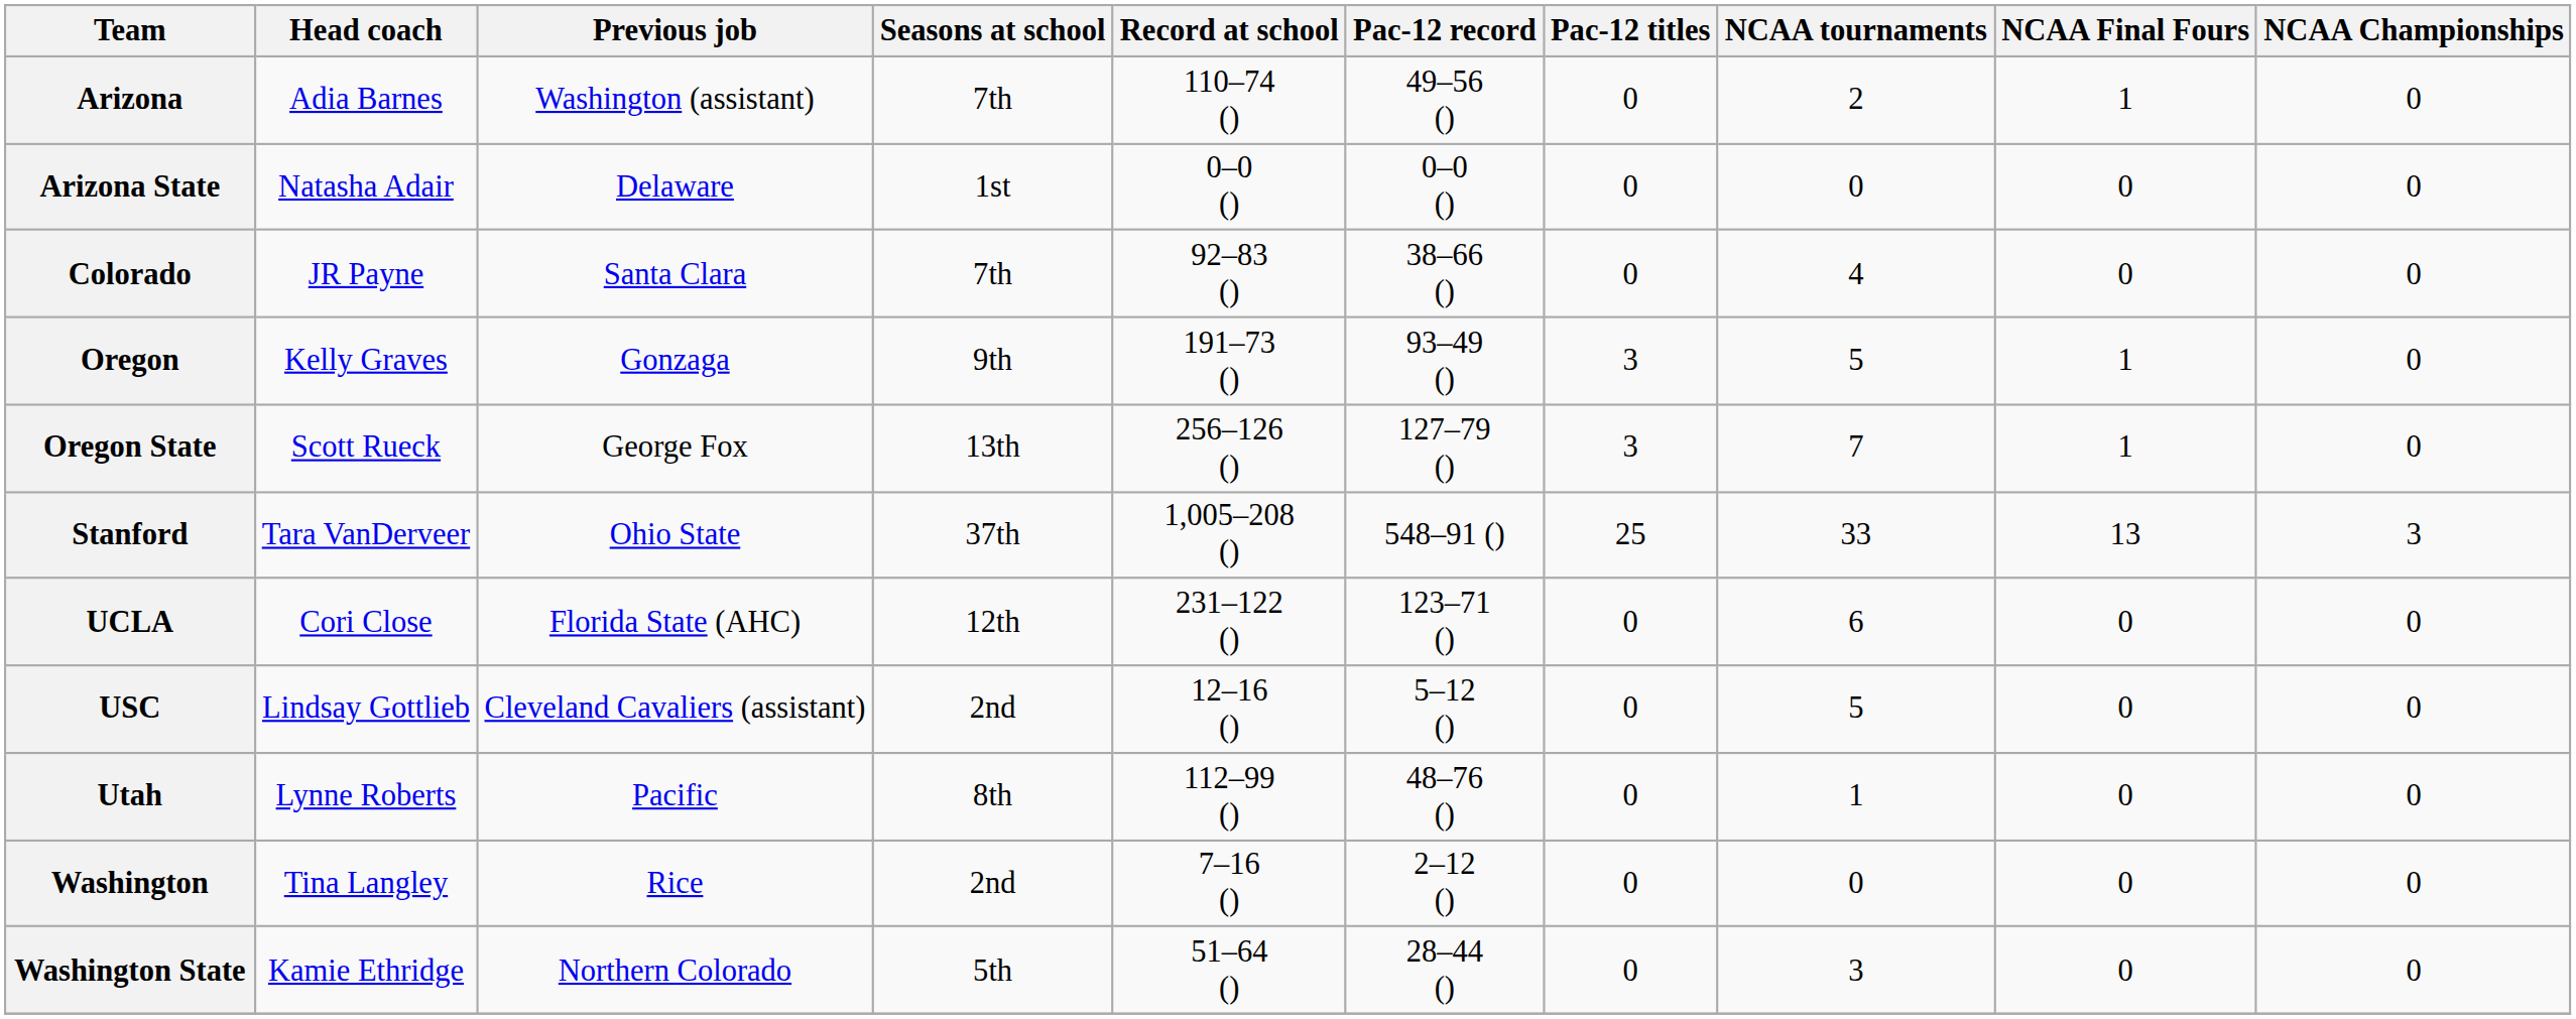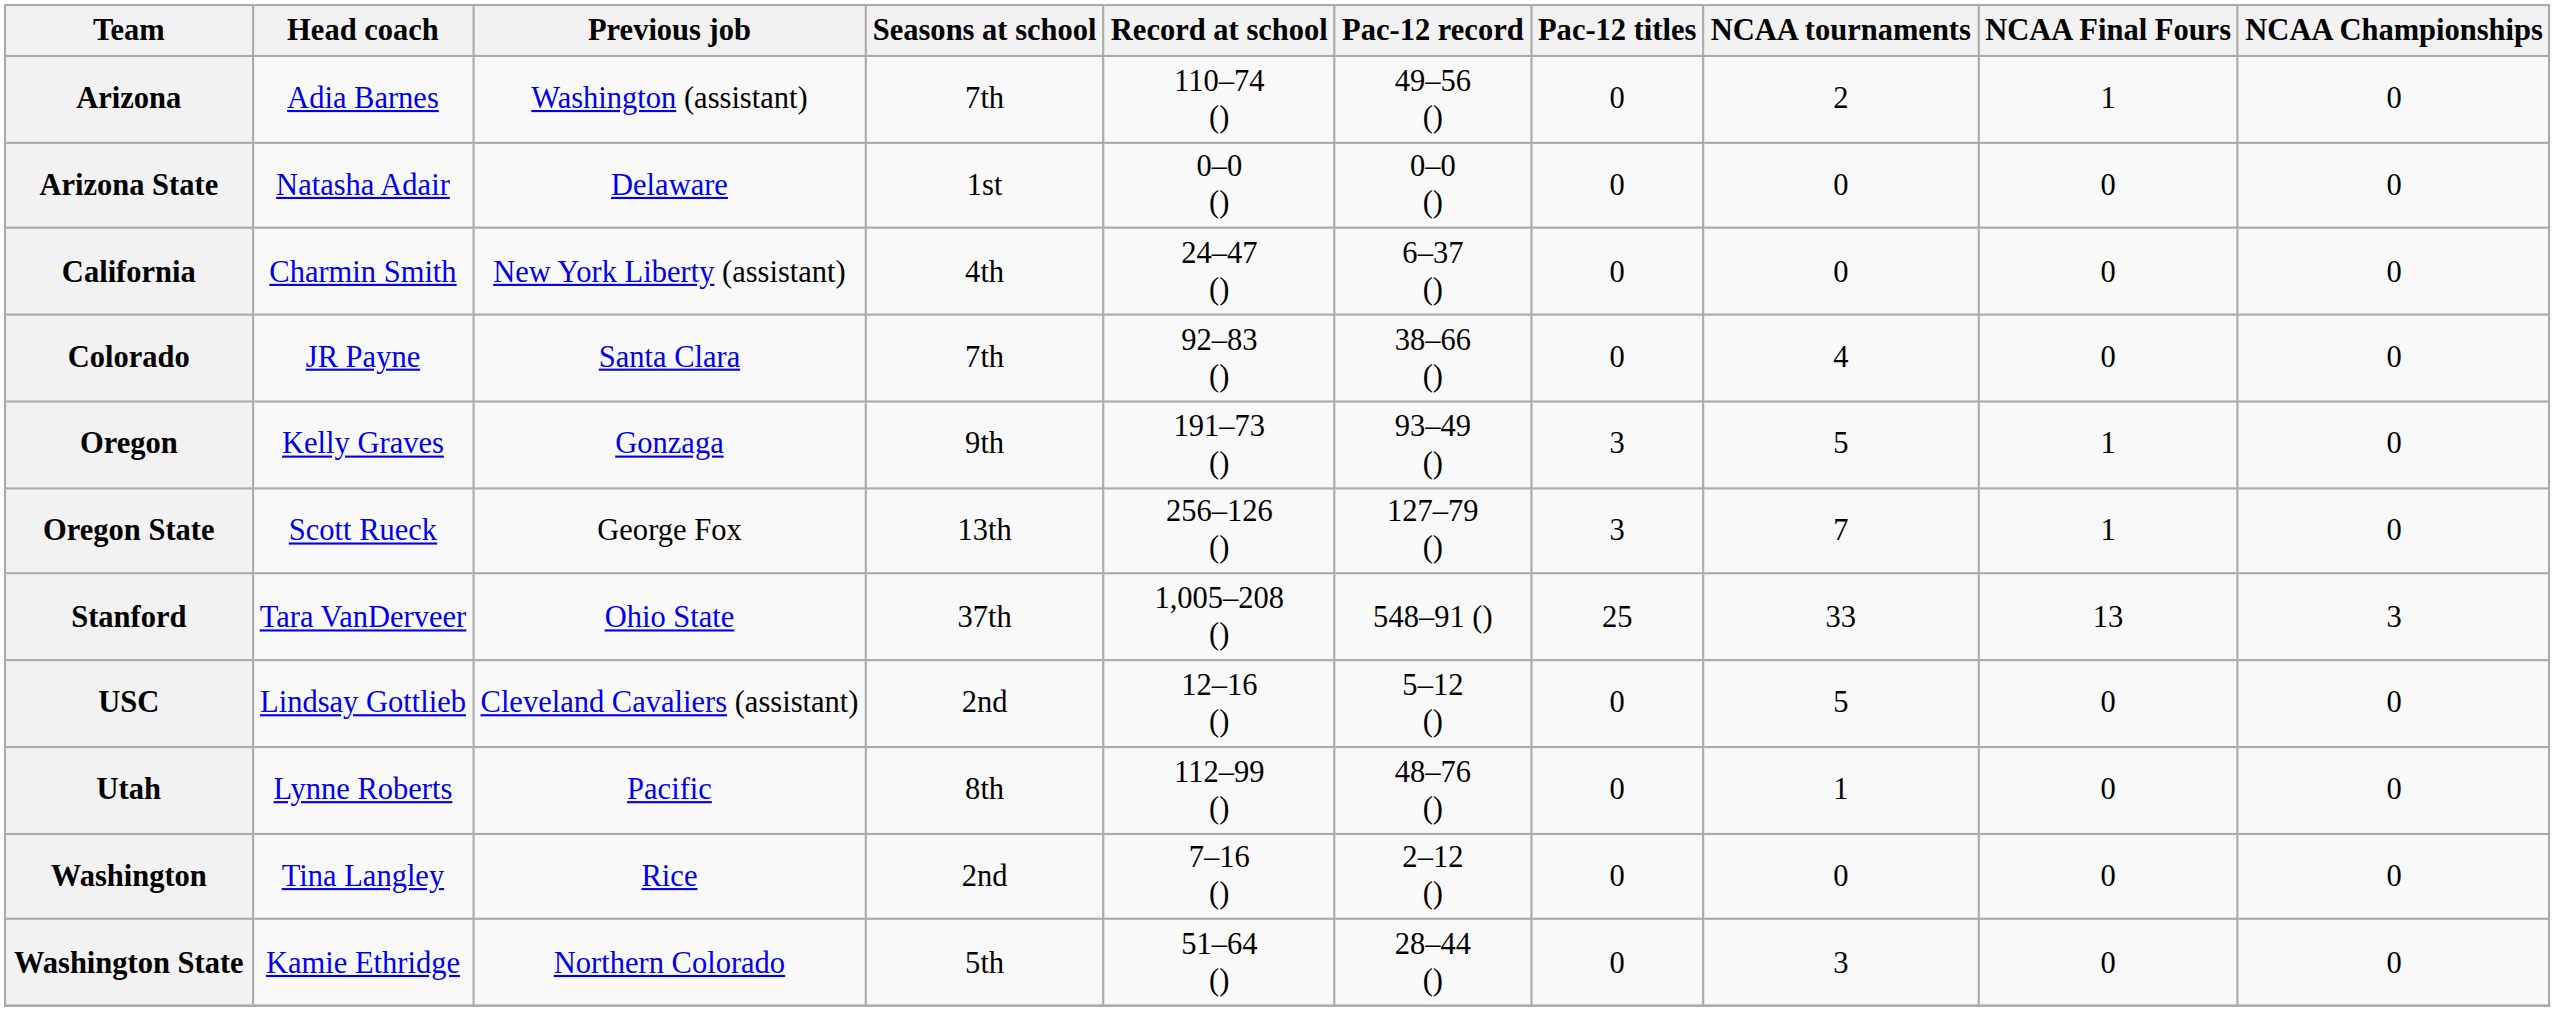+ row: California | Charmin Smith | New York Liberty (assistant) | 4th | 24–47 () | 6–37 () | 0 | 0 | 0 | 0
- row: UCLA | Cori Close | Florida State (AHC) | 12th | 231–122 () | 123–71 () | 0 | 6 | 0 | 0
